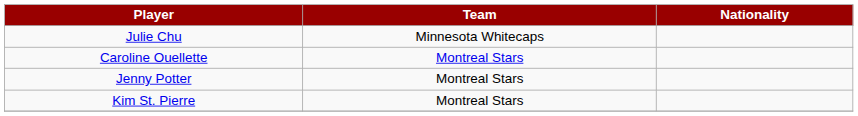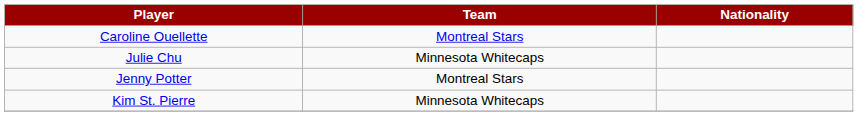rows swapped: Julie Chu <-> Caroline Ouellette
Kim St. Pierre | Team: Montreal Stars -> Minnesota Whitecaps
